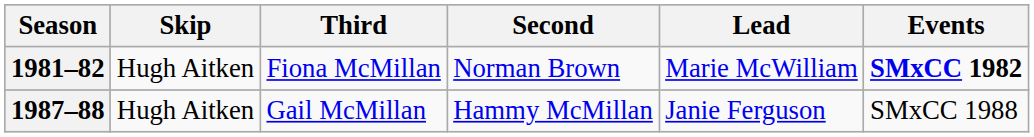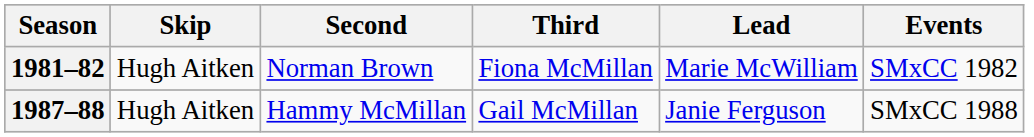columns swapped: Third <-> Second
1981–82 | Events: bold -> normal
